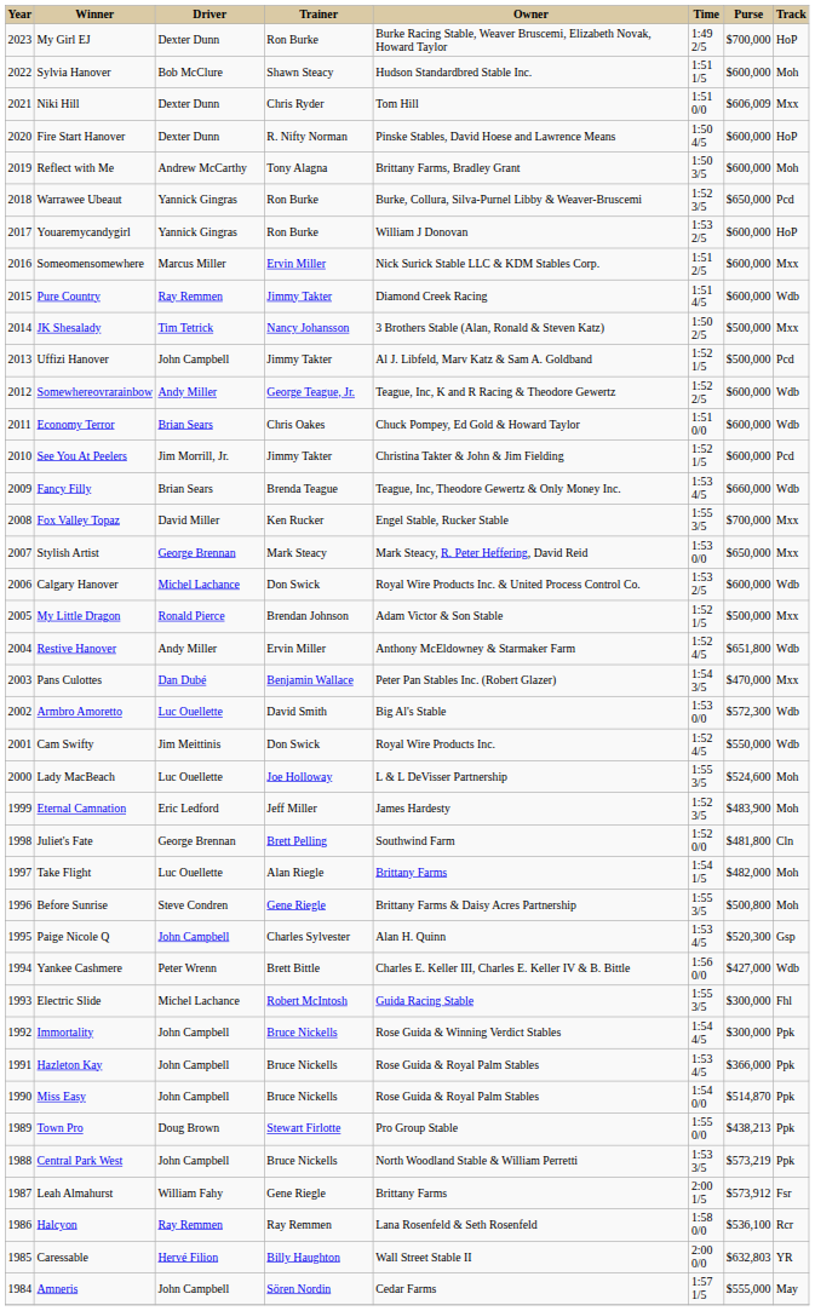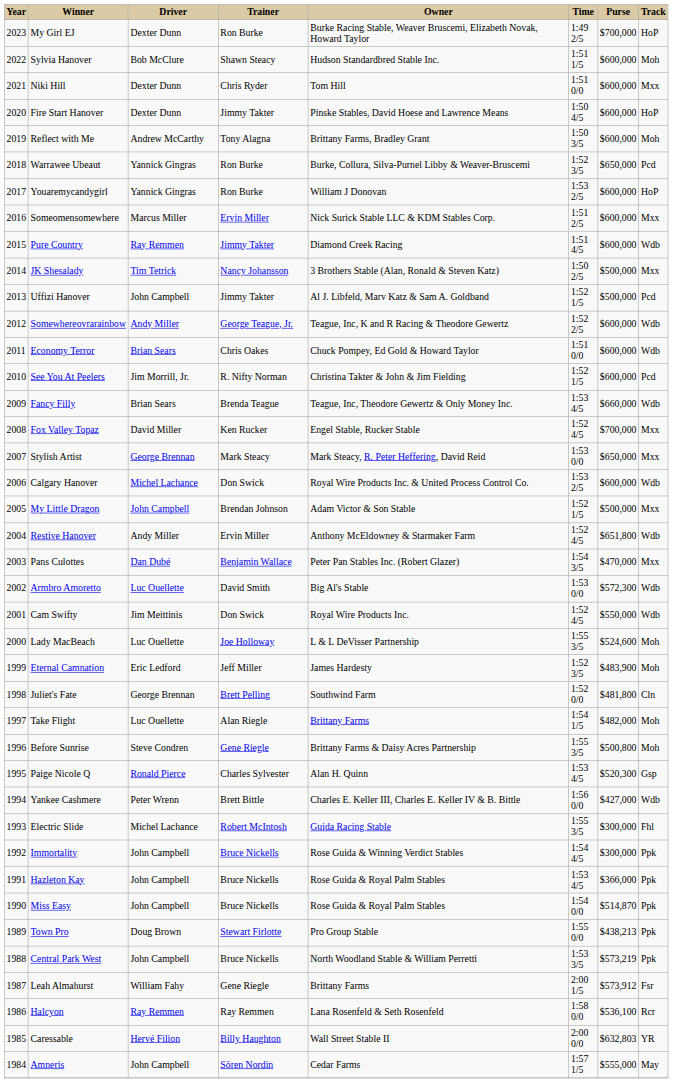Niki Hill | Purse: $606,009 -> $600,000
Fire Start Hanover | Trainer: R. Nifty Norman -> Jimmy Takter
See You At Peelers | Trainer: Jimmy Takter -> R. Nifty Norman
Fox Valley Topaz | Time: 1:55 3/5 -> 1:52 4/5
My Little Dragon | Driver: Ronald Pierce -> John Campbell
Paige Nicole Q | Driver: John Campbell -> Ronald Pierce
